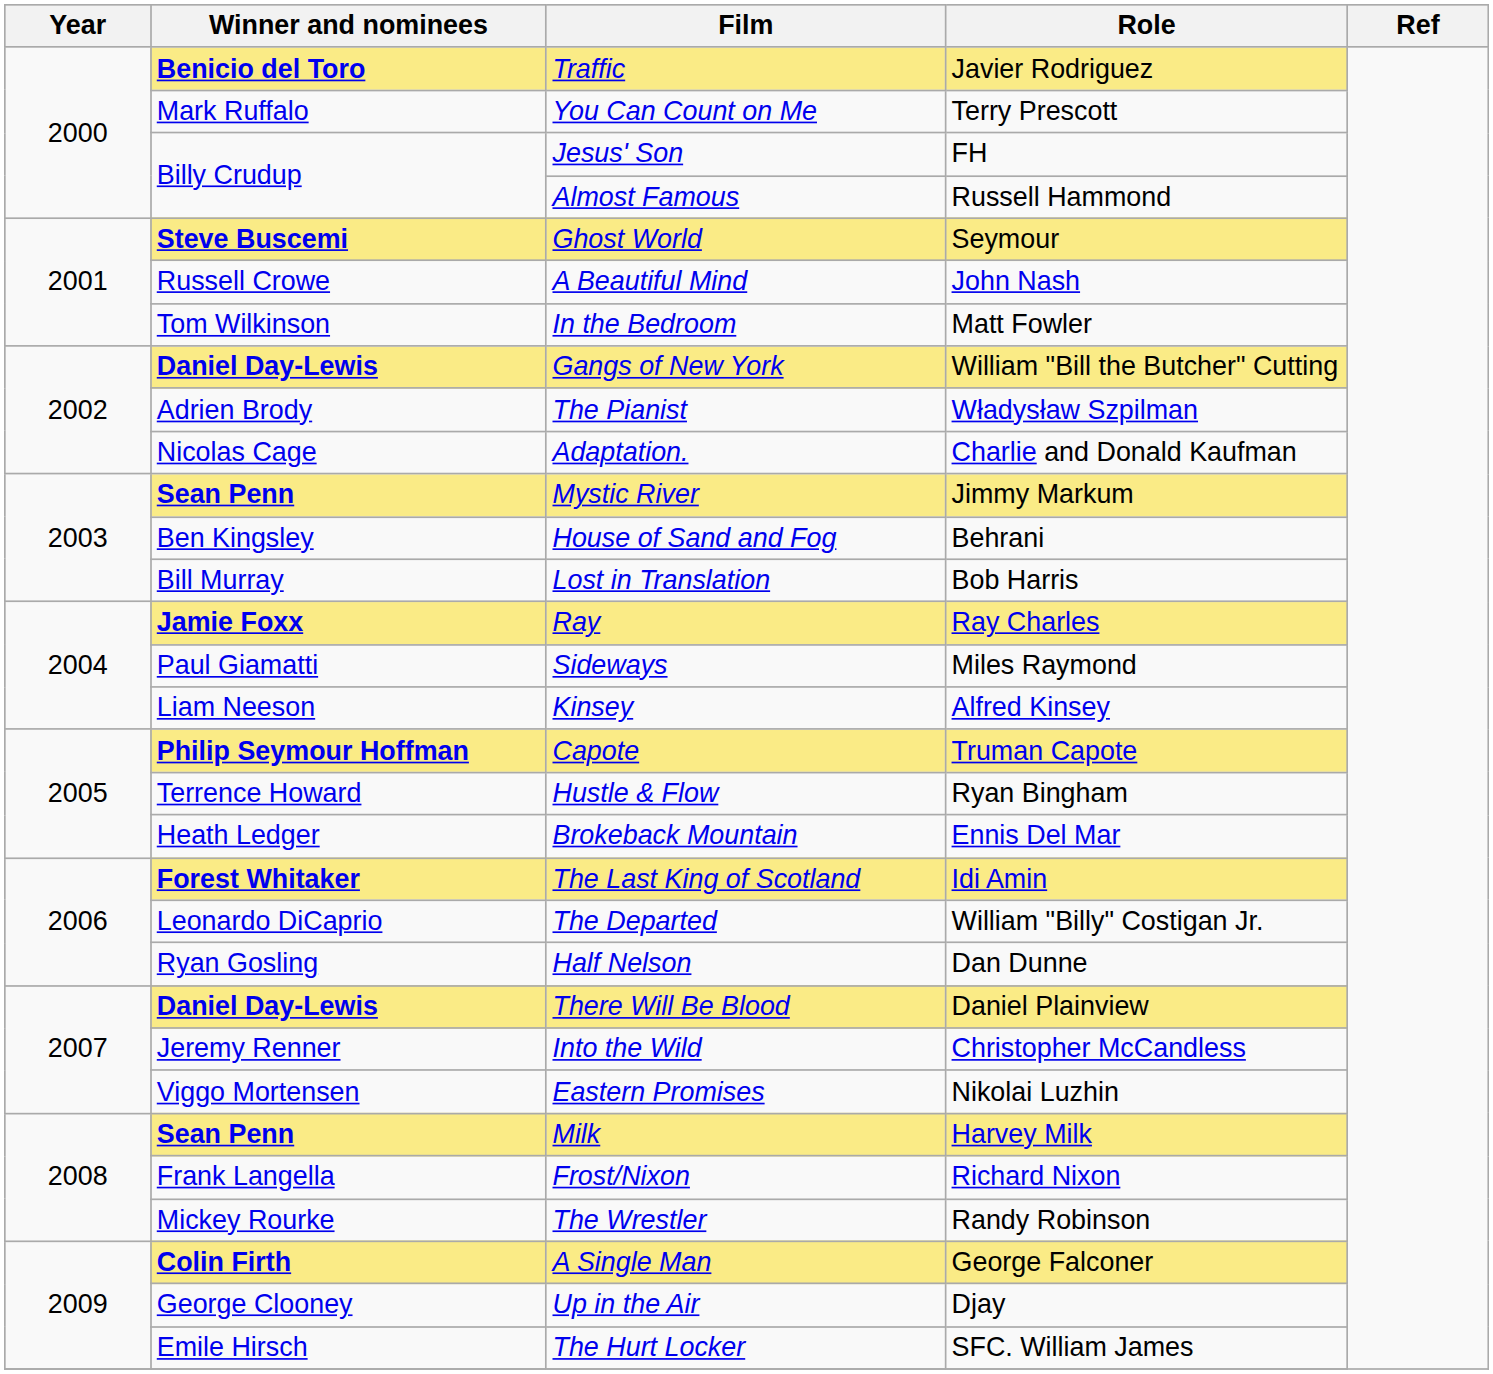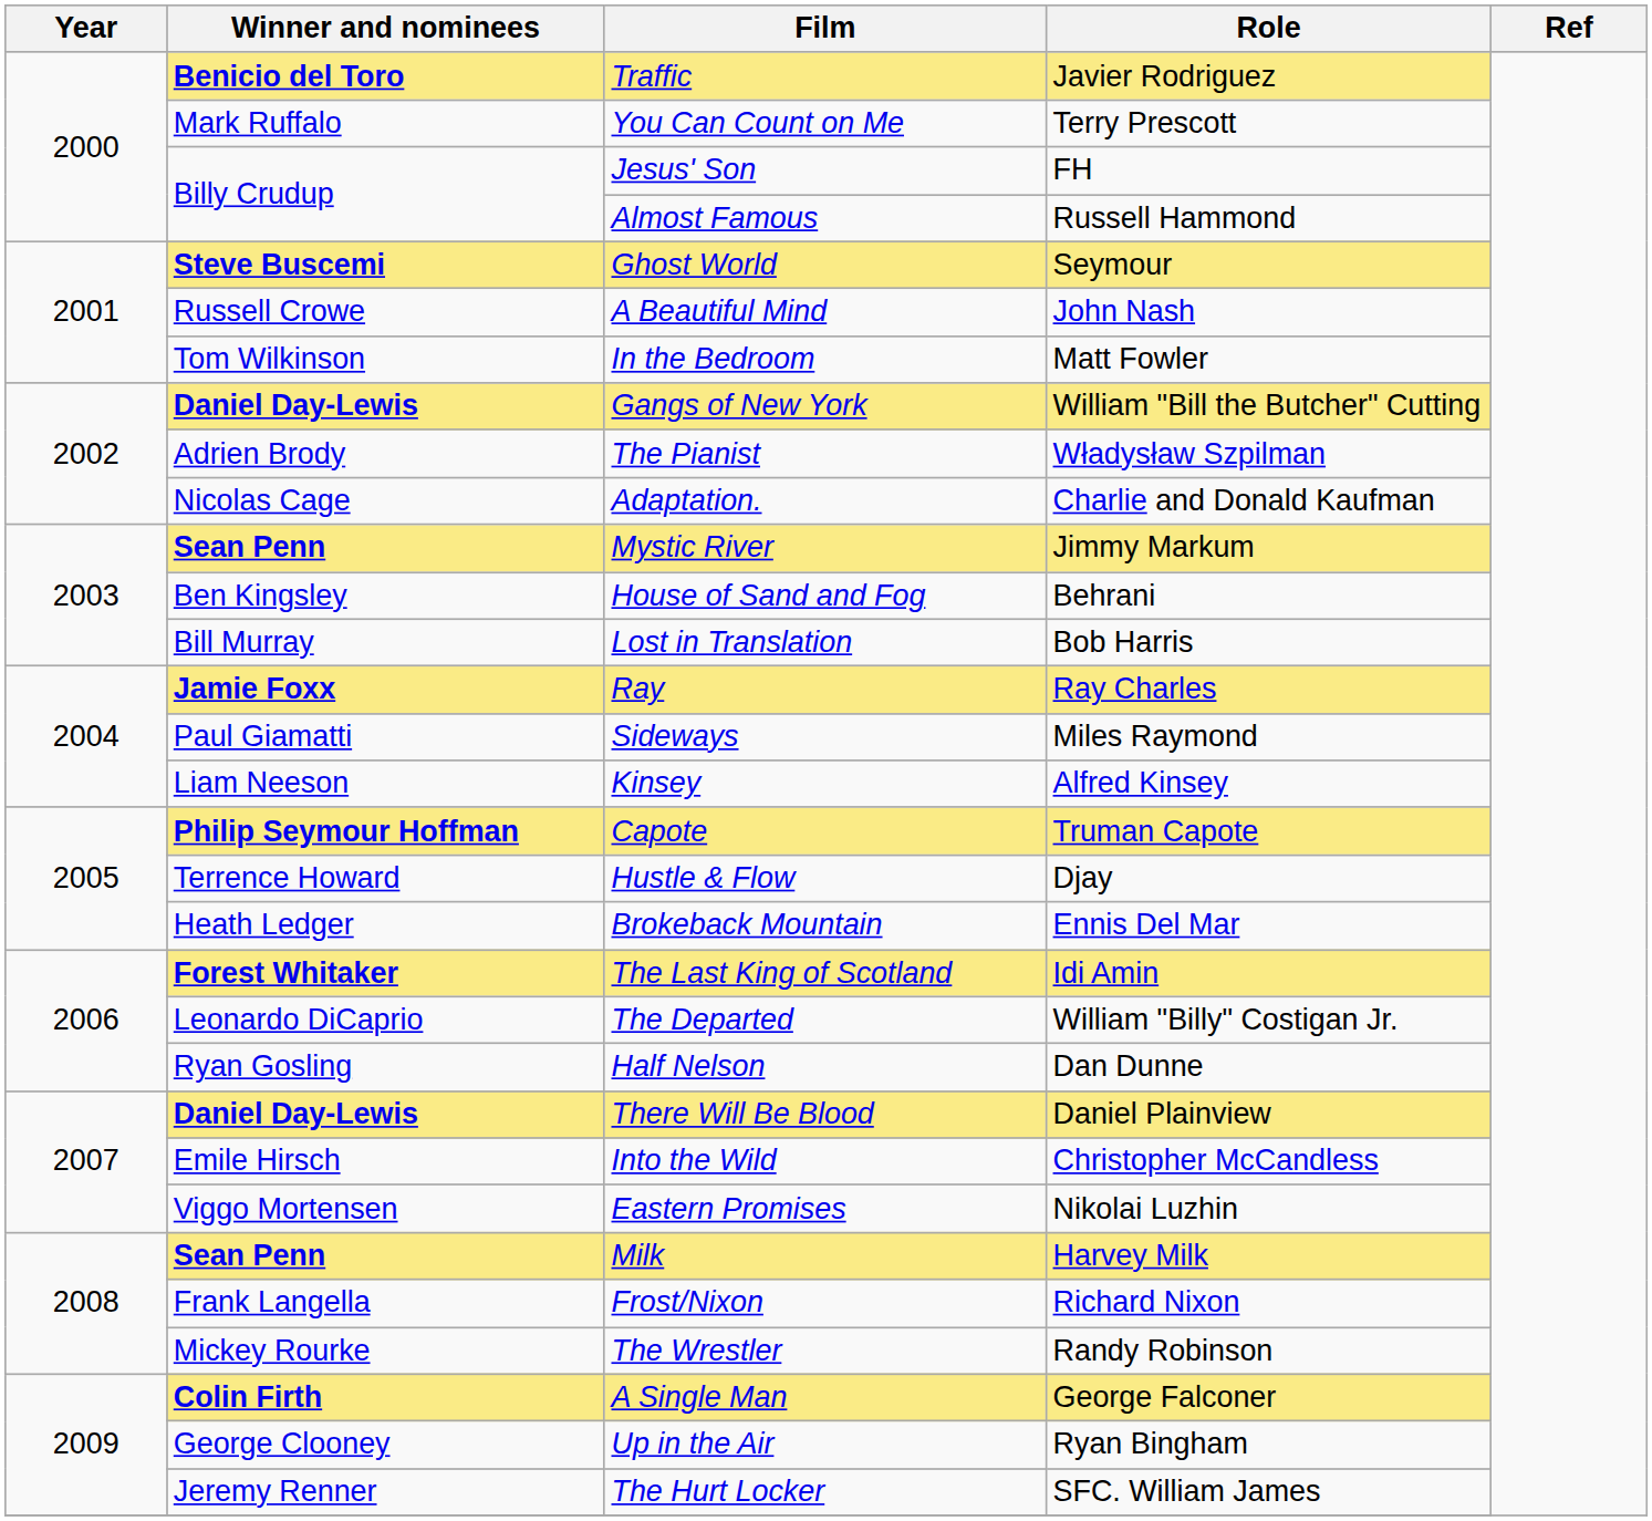Hustle & Flow | Role: Ryan Bingham -> Djay
Into the Wild | Winner and nominees: Jeremy Renner -> Emile Hirsch
Up in the Air | Role: Djay -> Ryan Bingham
The Hurt Locker | Winner and nominees: Emile Hirsch -> Jeremy Renner
